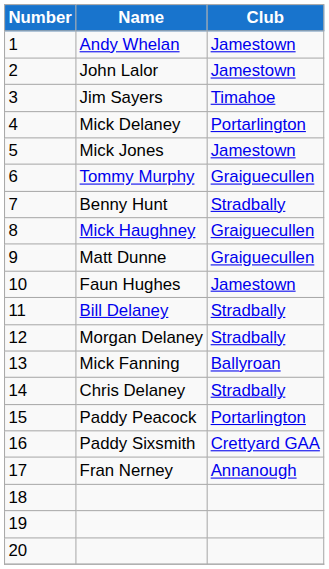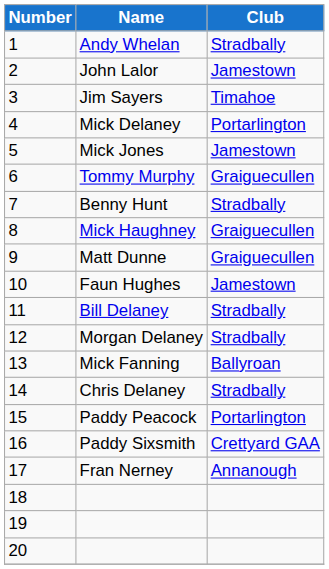Andy Whelan | Club: Jamestown -> Stradbally
